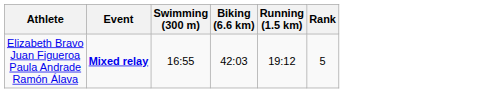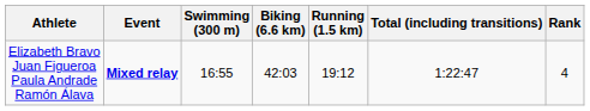+ column: Total (including transitions) | 1:22:47
Elizabeth Bravo Juan Figueroa Paula Andrade Ramón Álava | Rank: 5 -> 4
